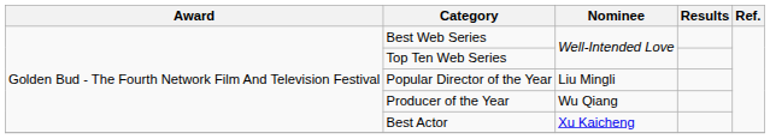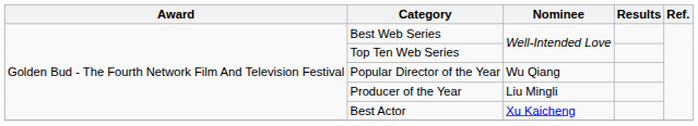Popular Director of the Year | Nominee: Liu Mingli -> Wu Qiang
Producer of the Year | Nominee: Wu Qiang -> Liu Mingli
